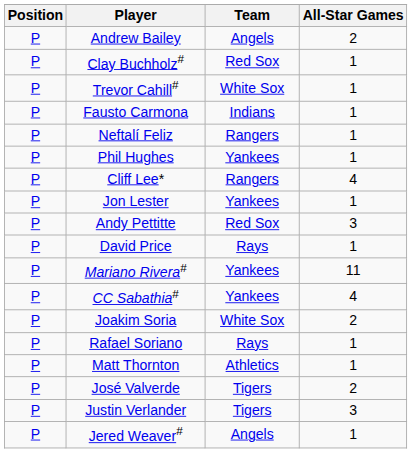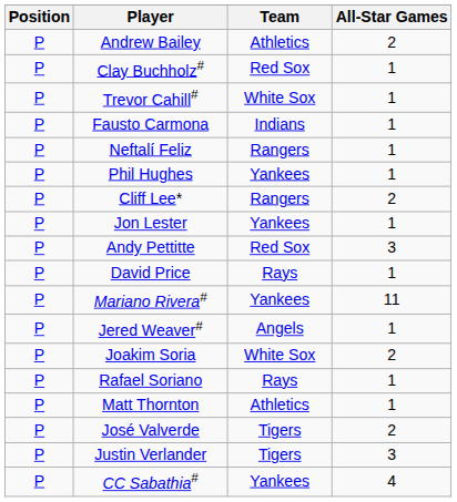Andrew Bailey | Team: Angels -> Athletics
Cliff Lee* | All-Star Games: 4 -> 2
rows swapped: CC Sabathia# <-> Jered Weaver#
